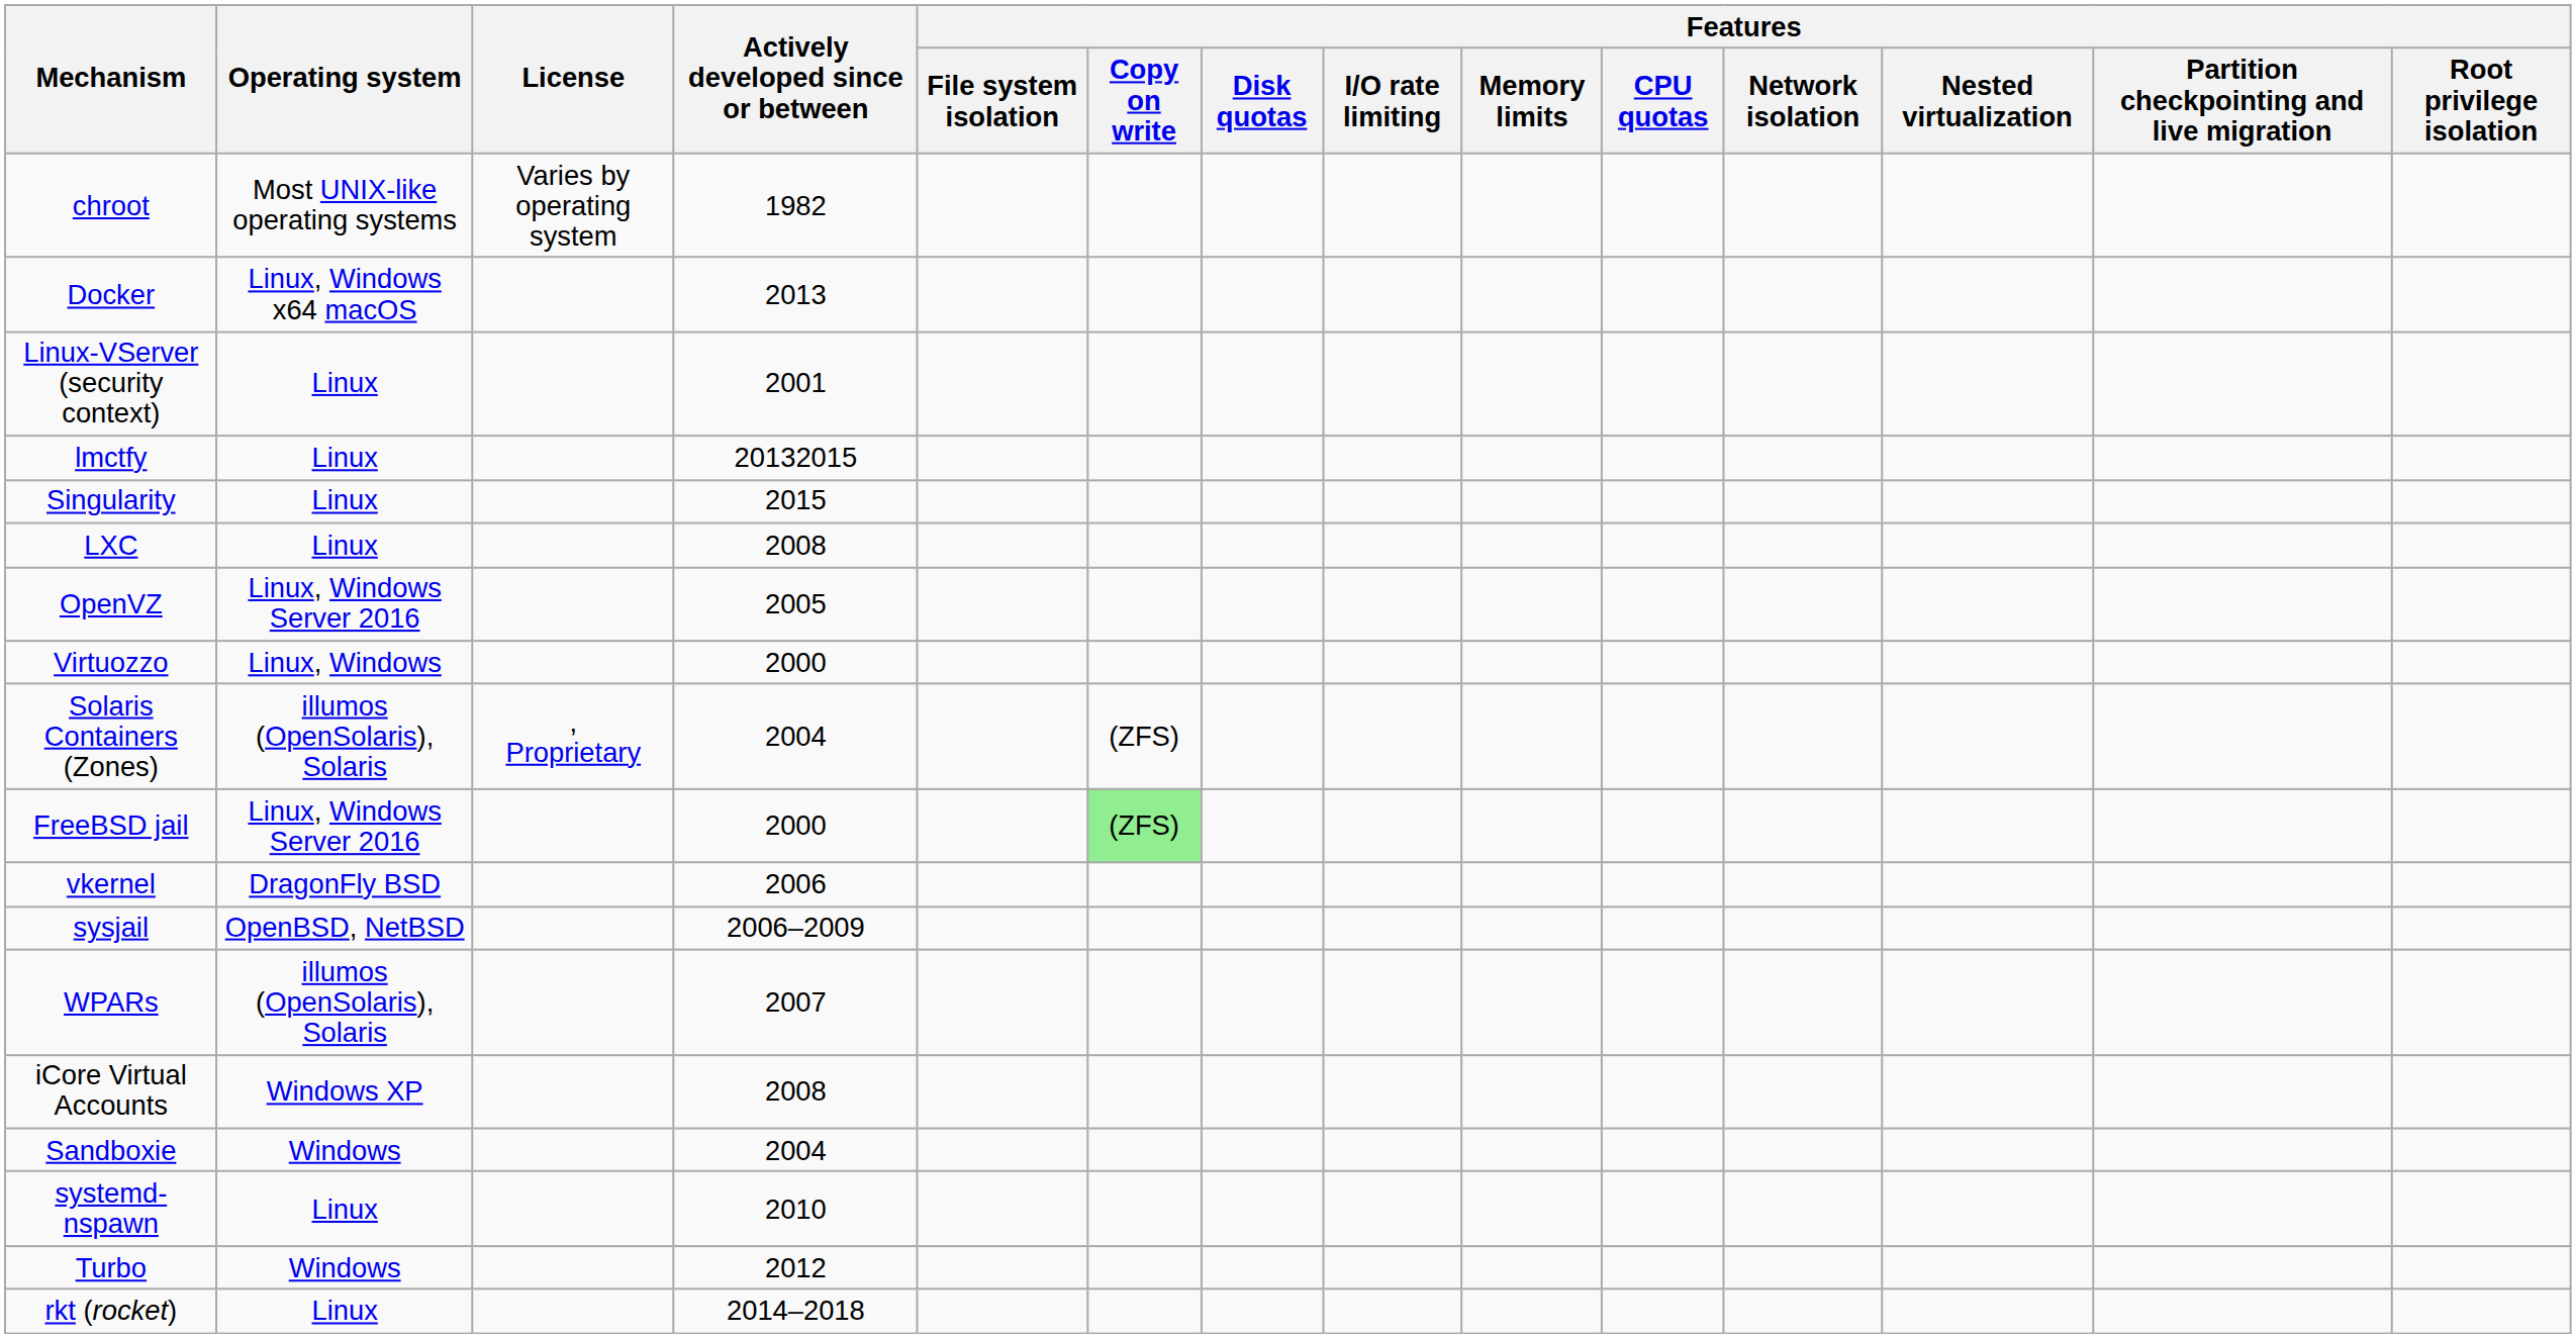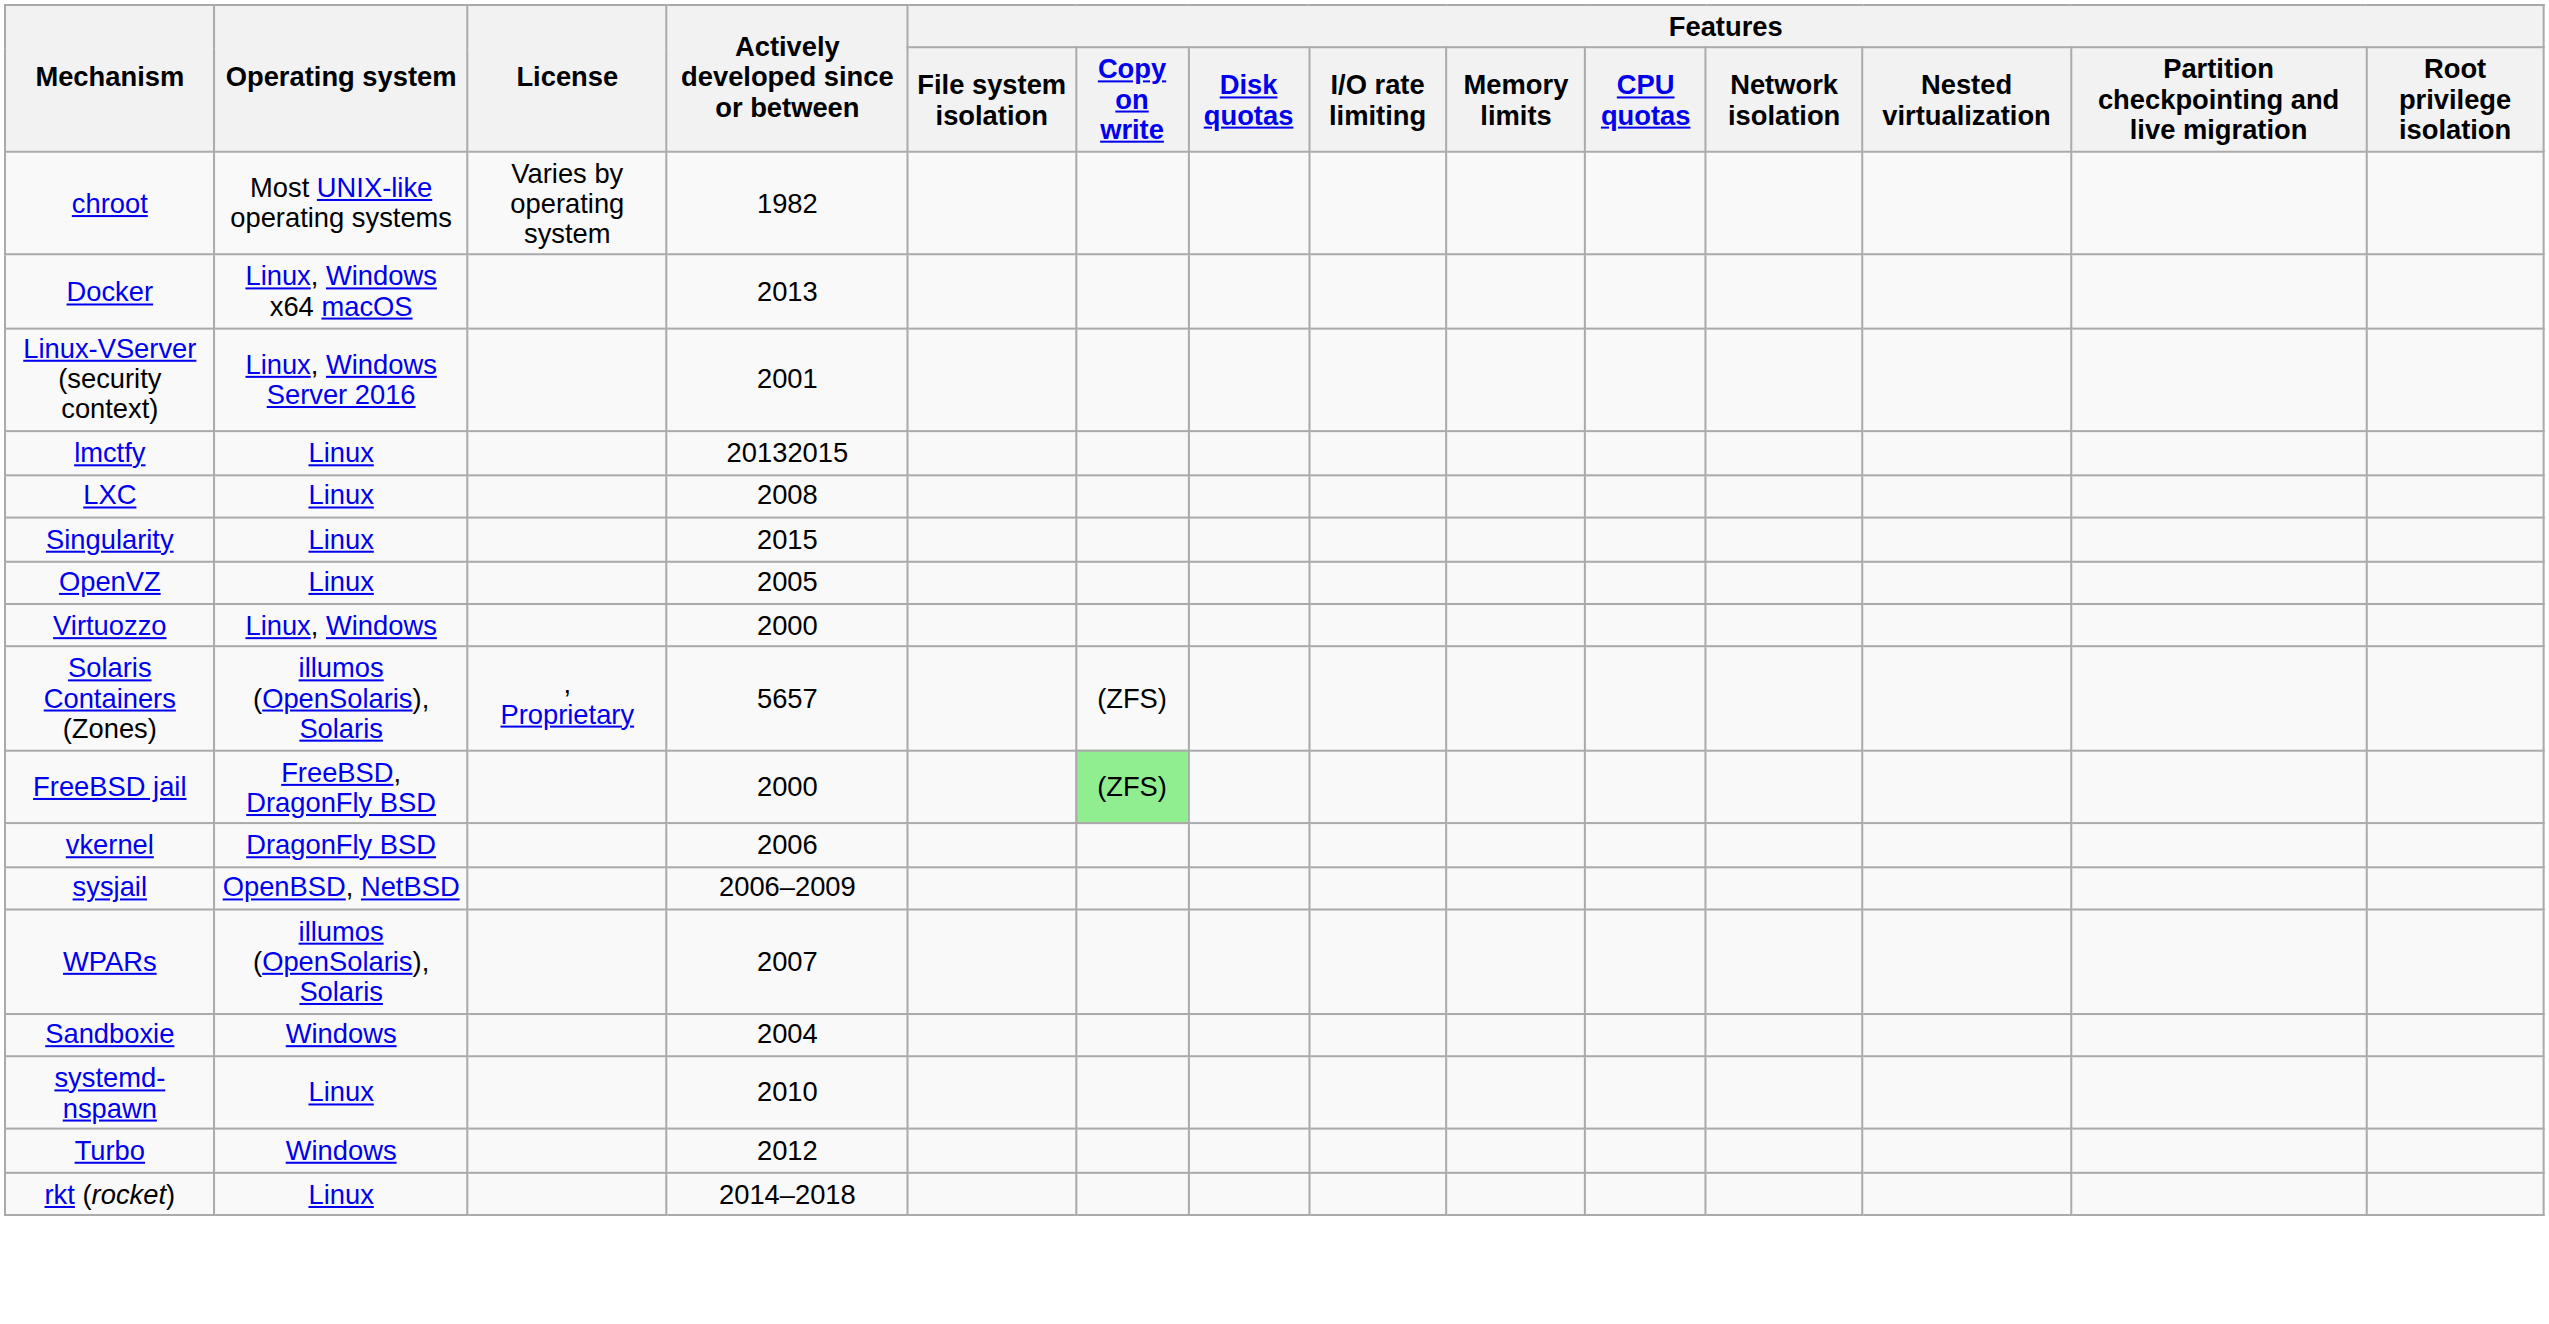Linux-VServer (security context) | Operating system: Linux -> Linux, Windows Server 2016
rows swapped: LXC <-> Singularity
OpenVZ | Operating system: Linux, Windows Server 2016 -> Linux
Solaris Containers (Zones) | Actively developed since or between: 2004 -> 5657
FreeBSD jail | Operating system: Linux, Windows Server 2016 -> FreeBSD, DragonFly BSD
- row: iCore Virtual Accounts | Windows XP | 2008
